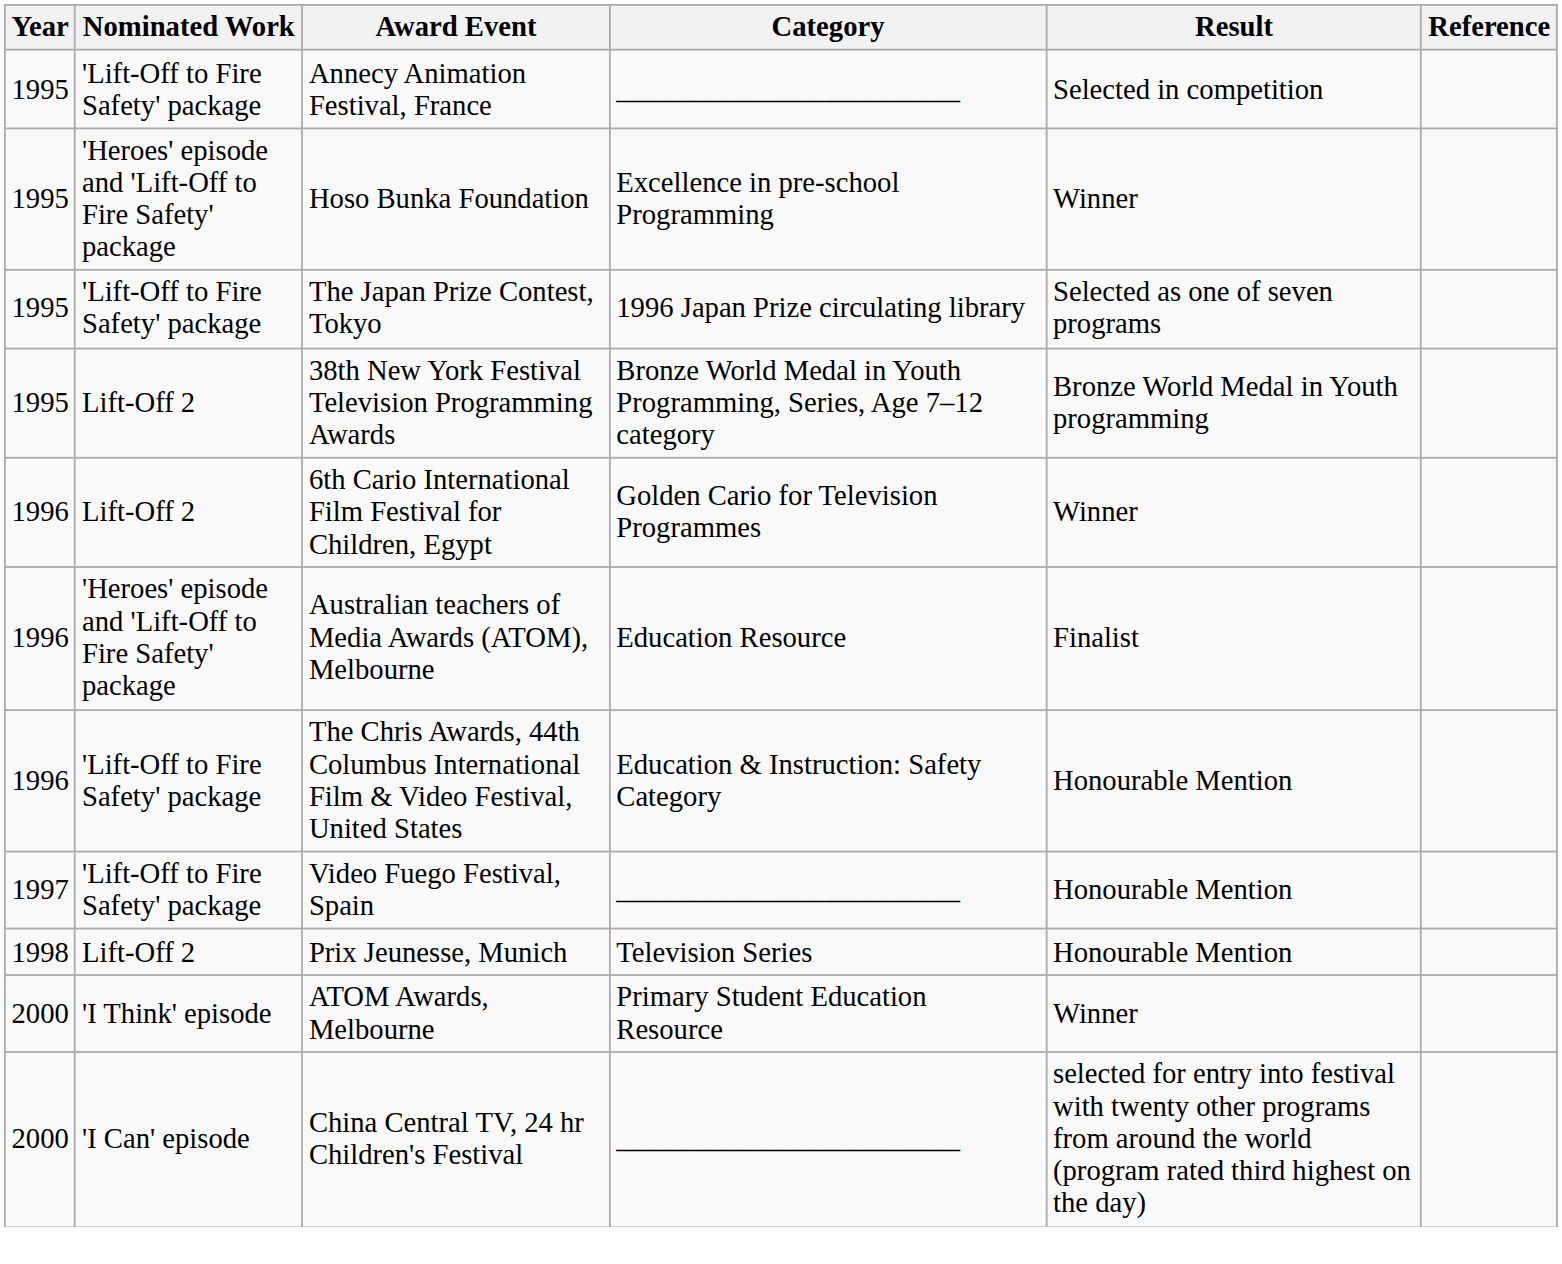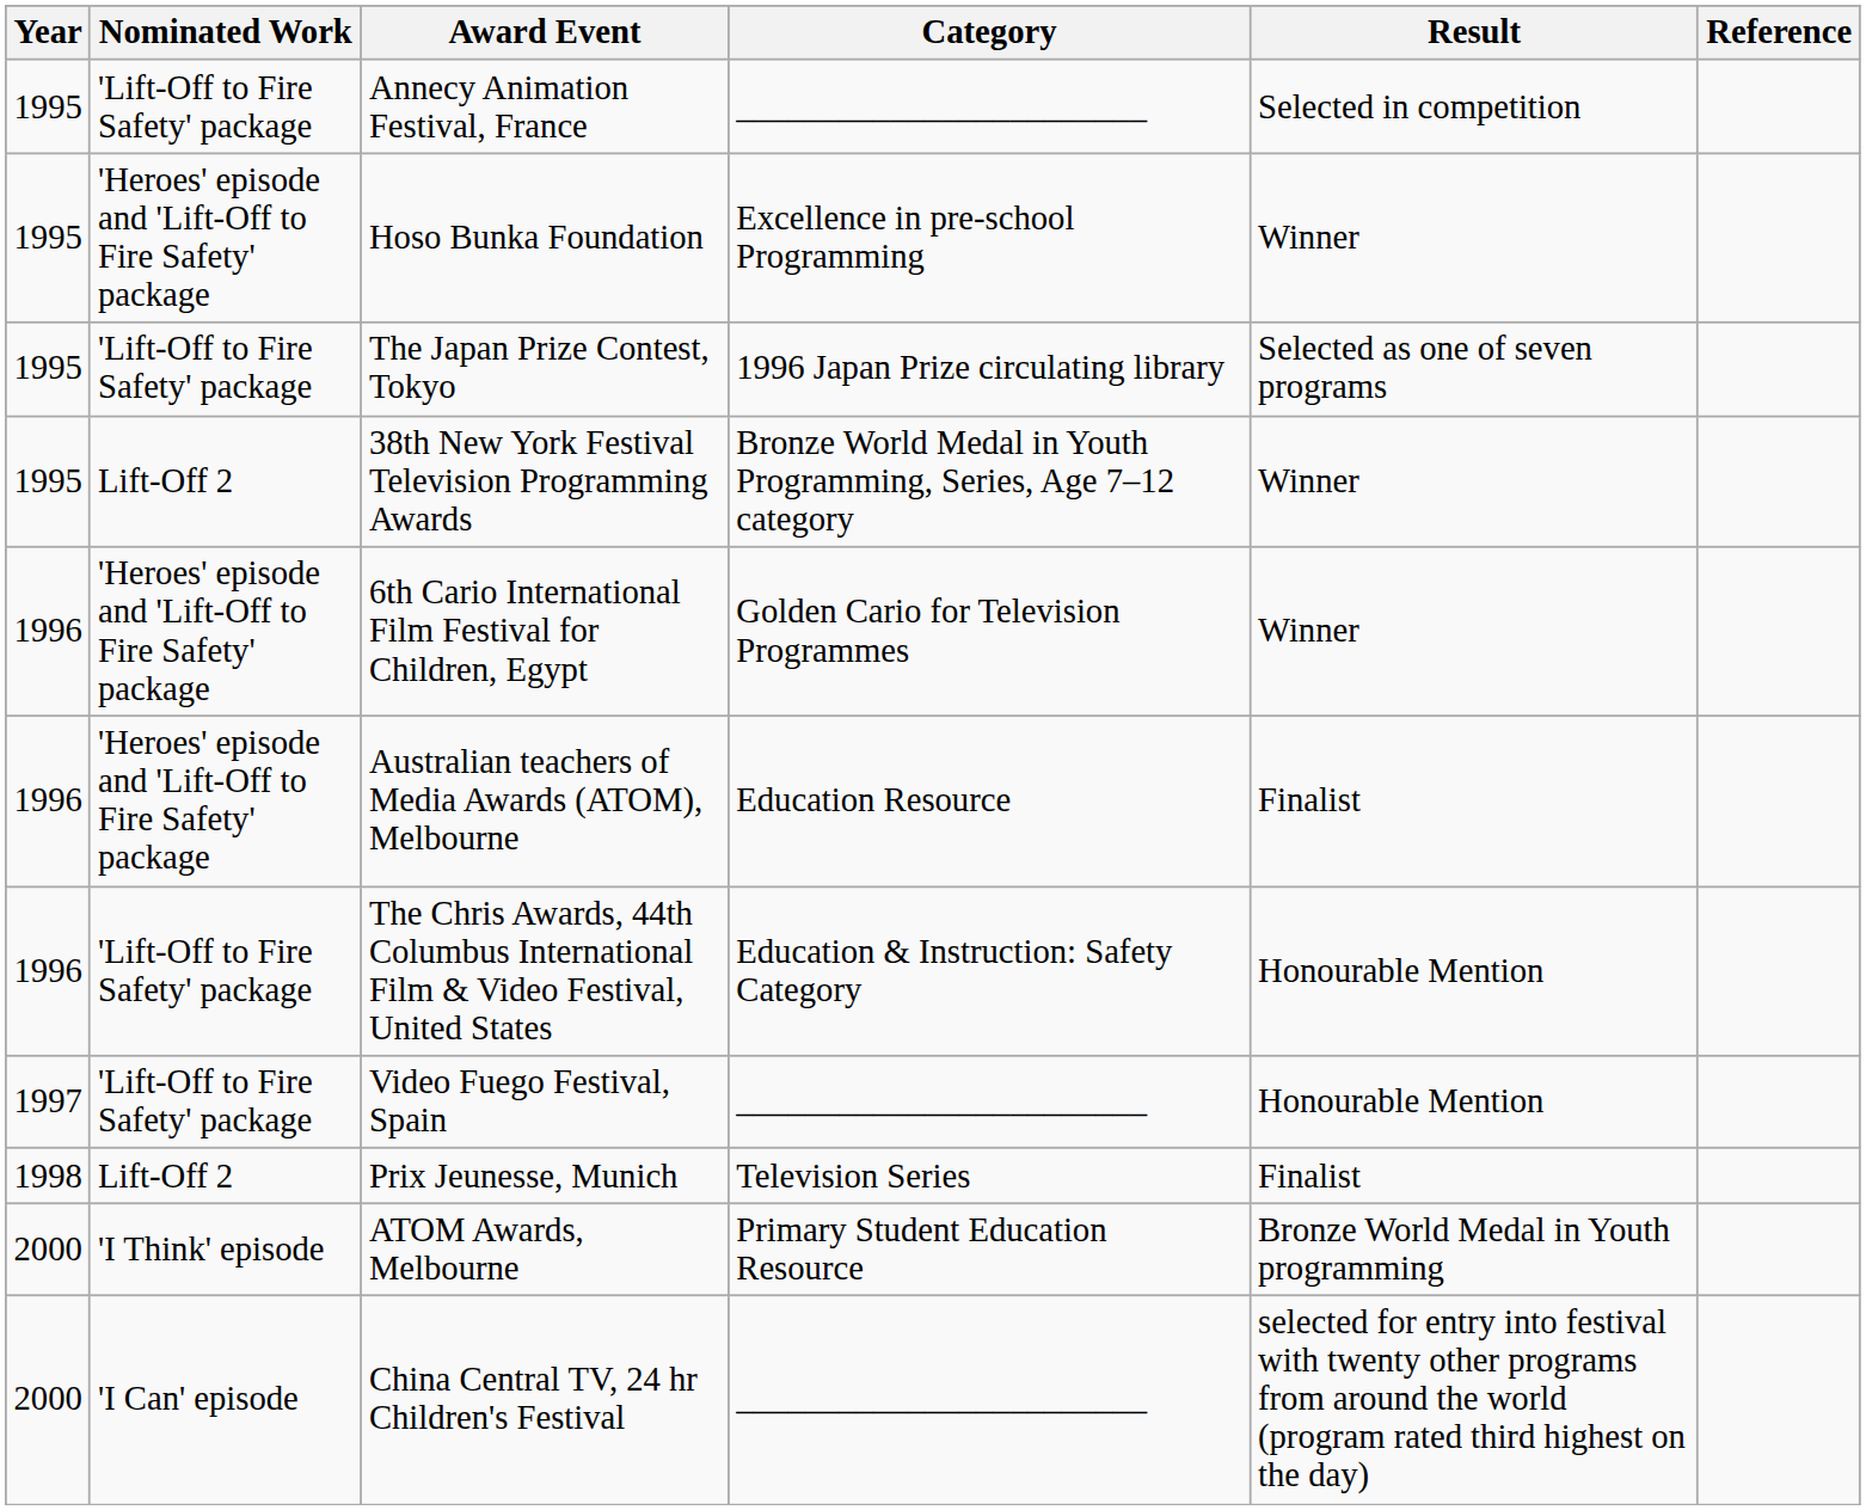38th New York Festival Television Programming Awards | Result: Bronze World Medal in Youth programming -> Winner
6th Cario International Film Festival for Children, Egypt | Nominated Work: Lift-Off 2 -> 'Heroes' episode and 'Lift-Off to Fire Safety' package
Prix Jeunesse, Munich | Result: Honourable Mention -> Finalist
ATOM Awards, Melbourne | Result: Winner -> Bronze World Medal in Youth programming
